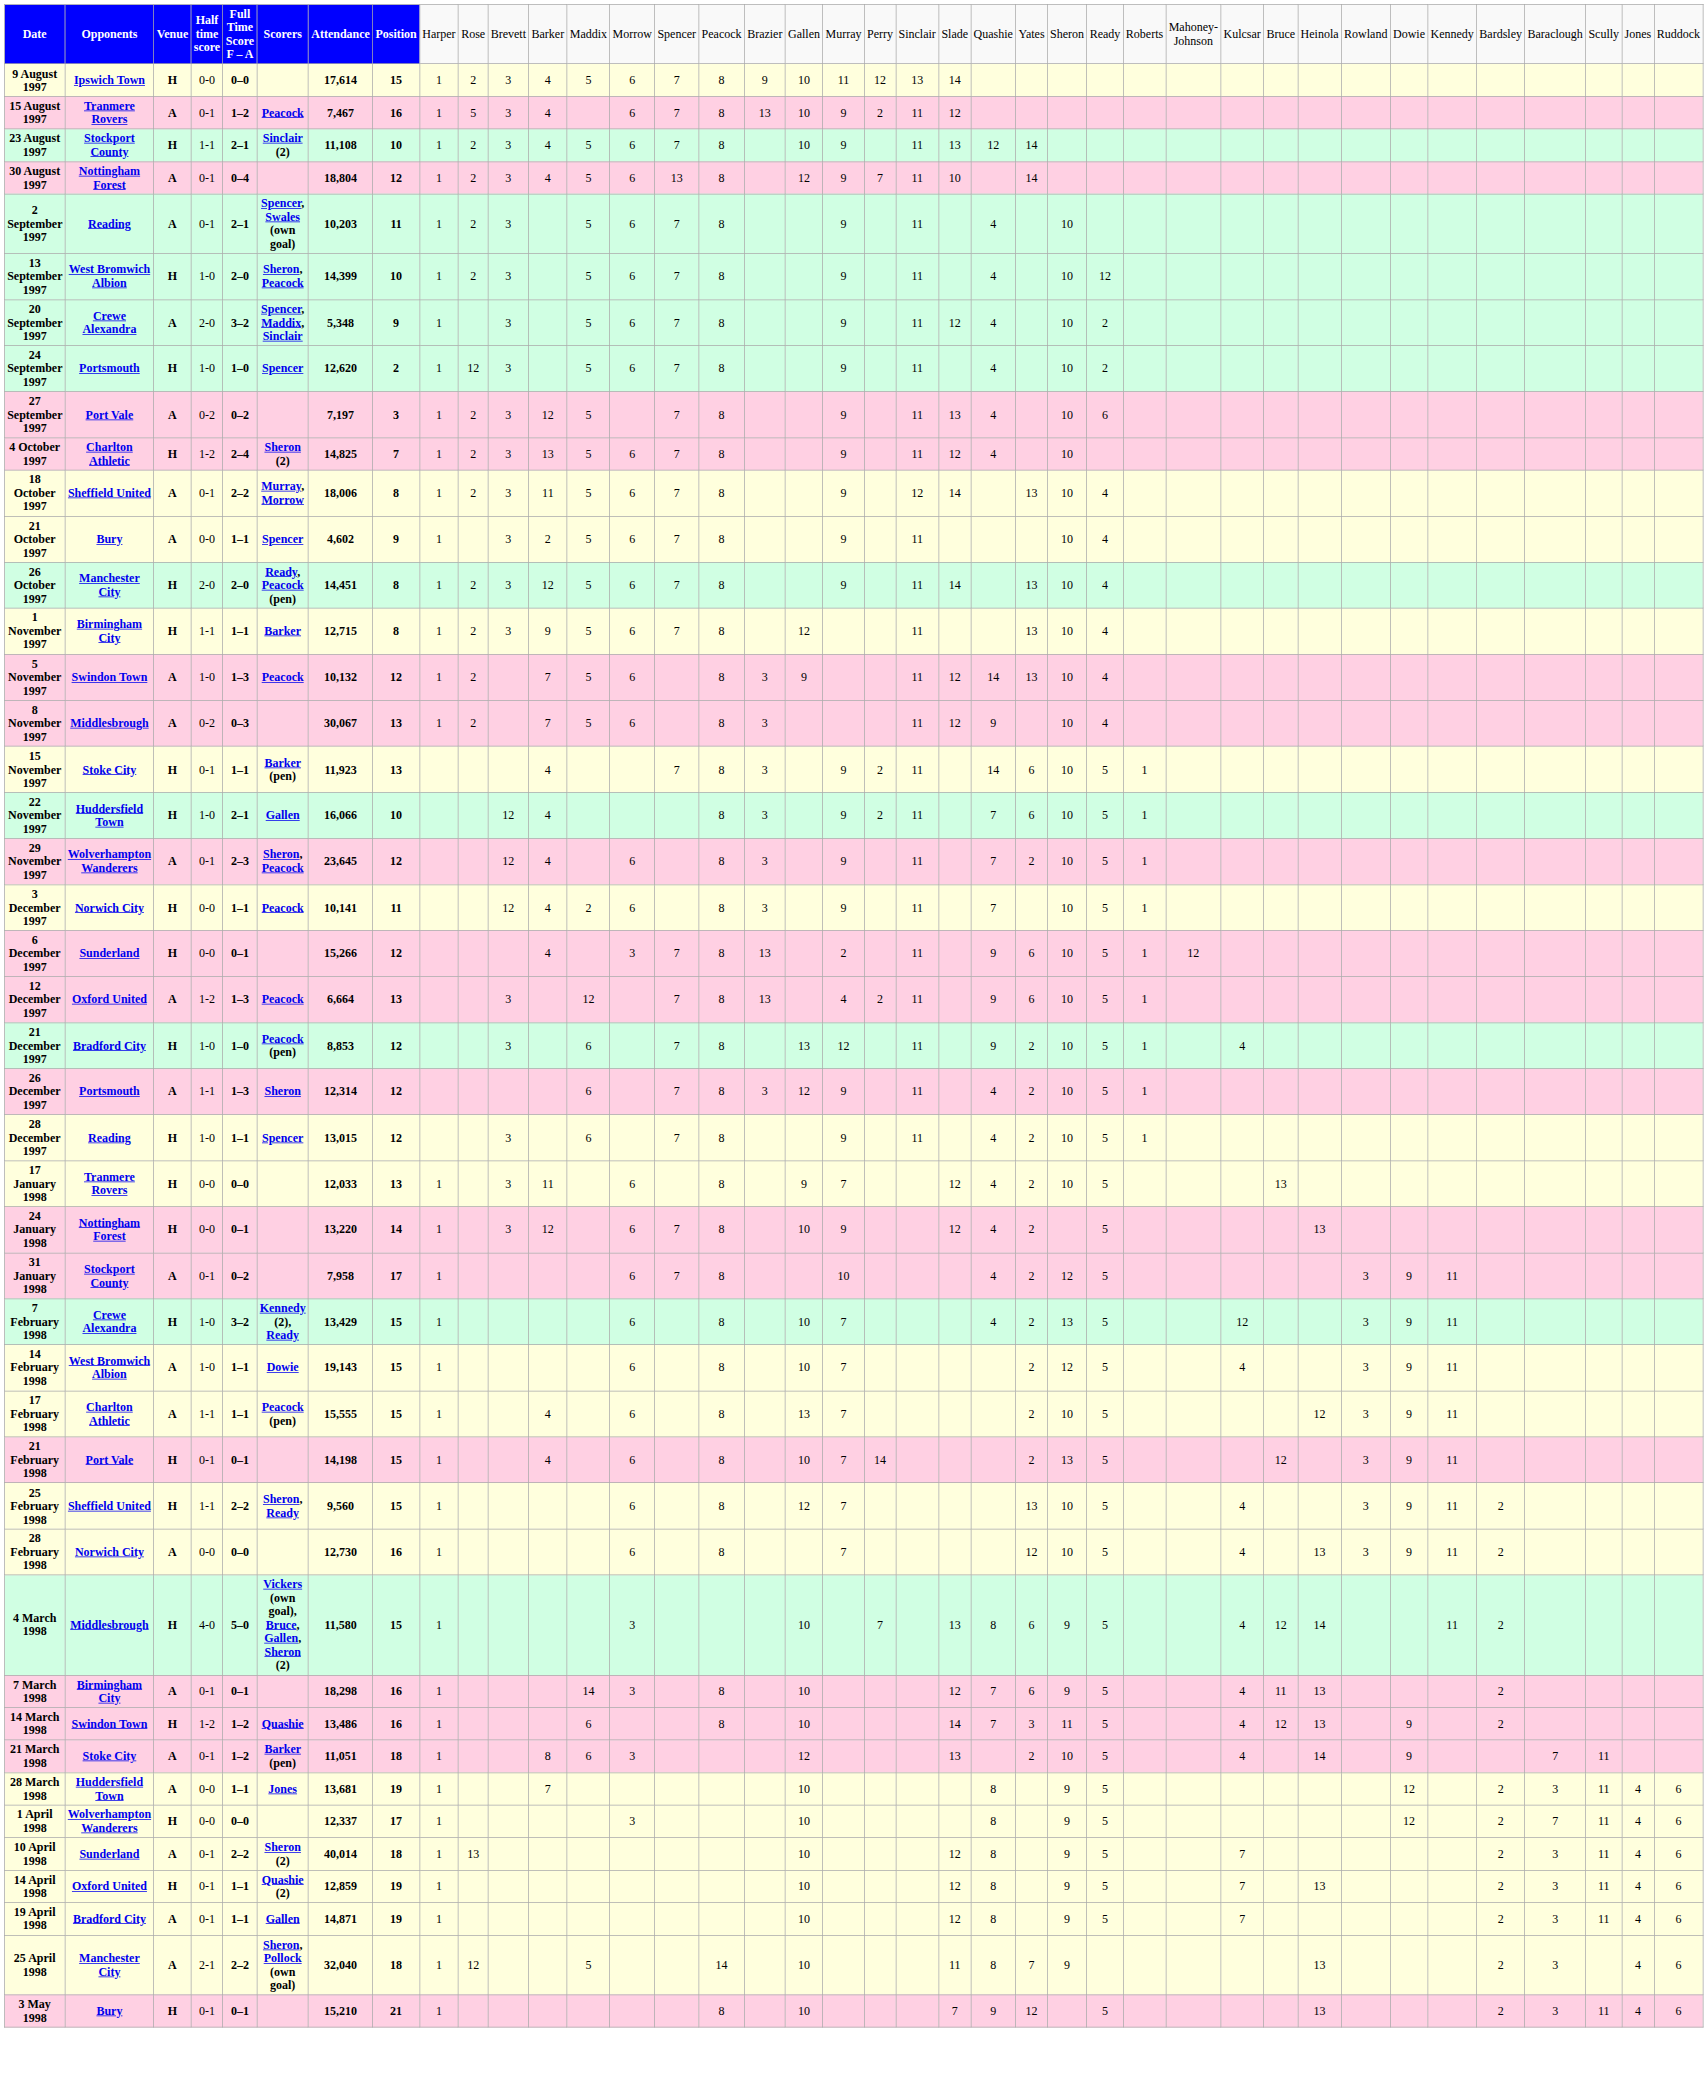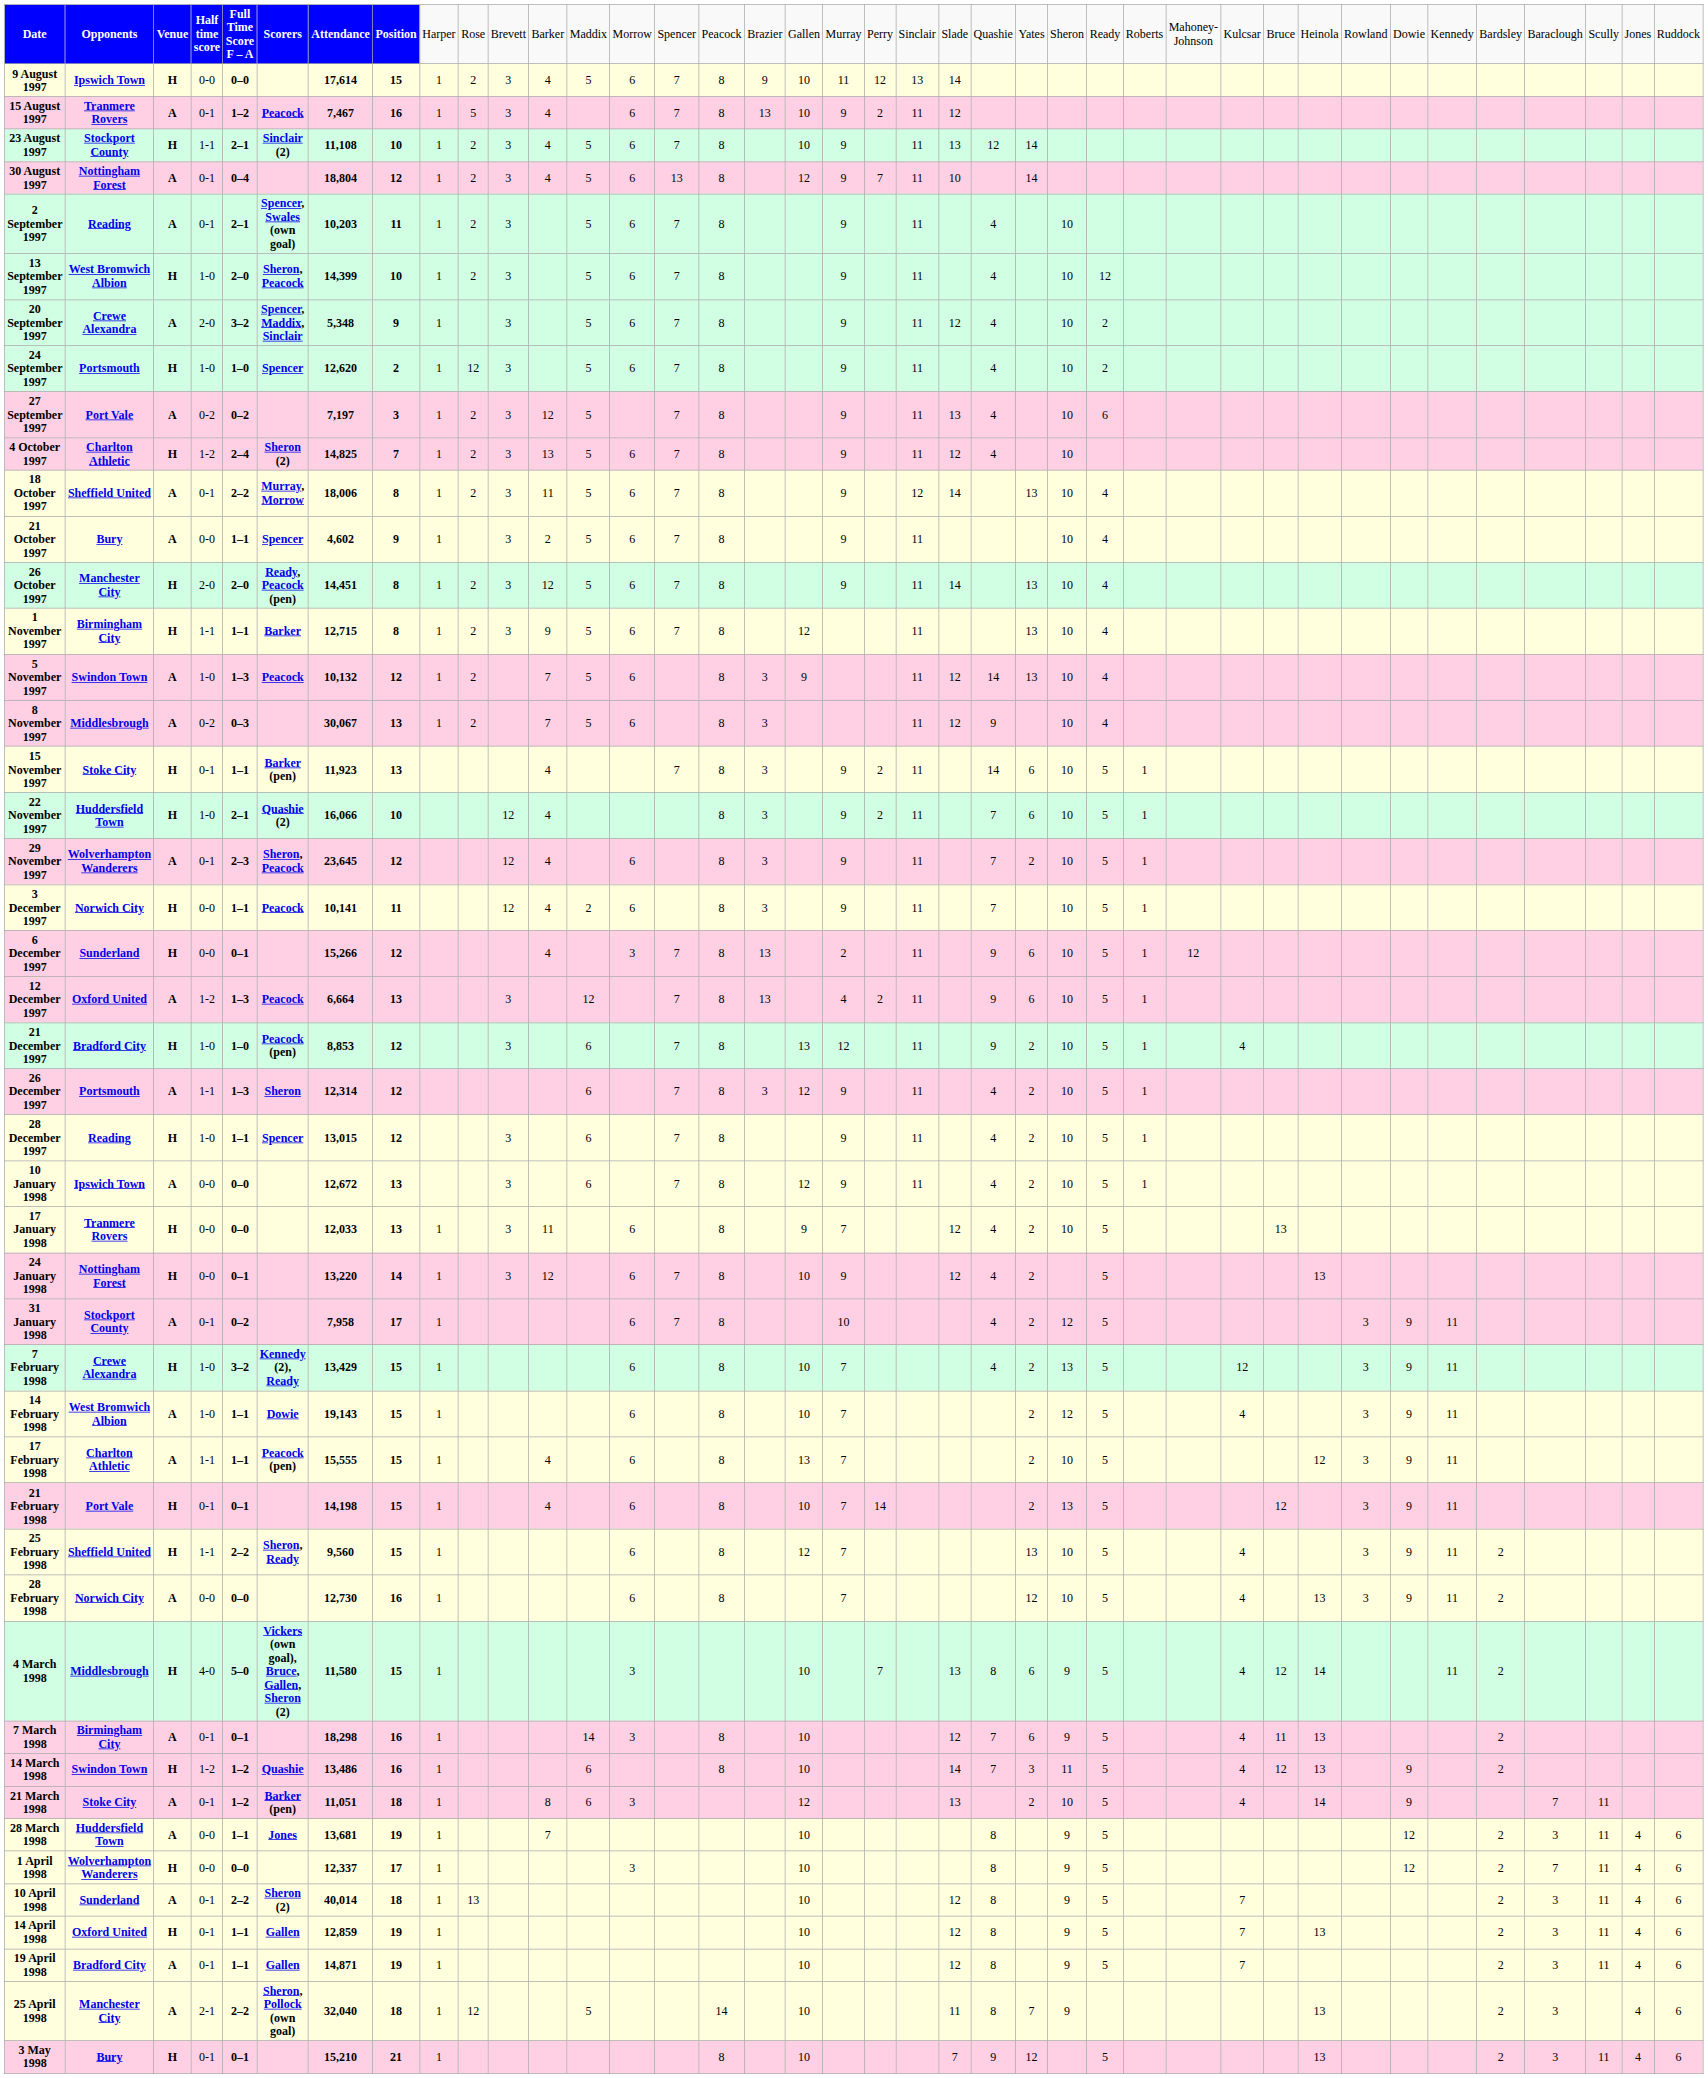22 November 1997 | column 6: Gallen -> Quashie (2)
+ row: 10 January 1998 | Ipswich Town | A | 0-0 | 0–0 | 12,672 | 13 | 3 | 6 | 7 | 8 | 12 | 9 | 11 | 4 | 2 | 10 | 5 | 1
14 April 1998 | column 6: Quashie (2) -> Gallen
